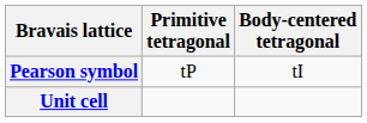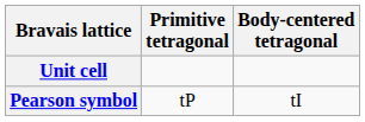rows swapped: Pearson symbol <-> Unit cell
